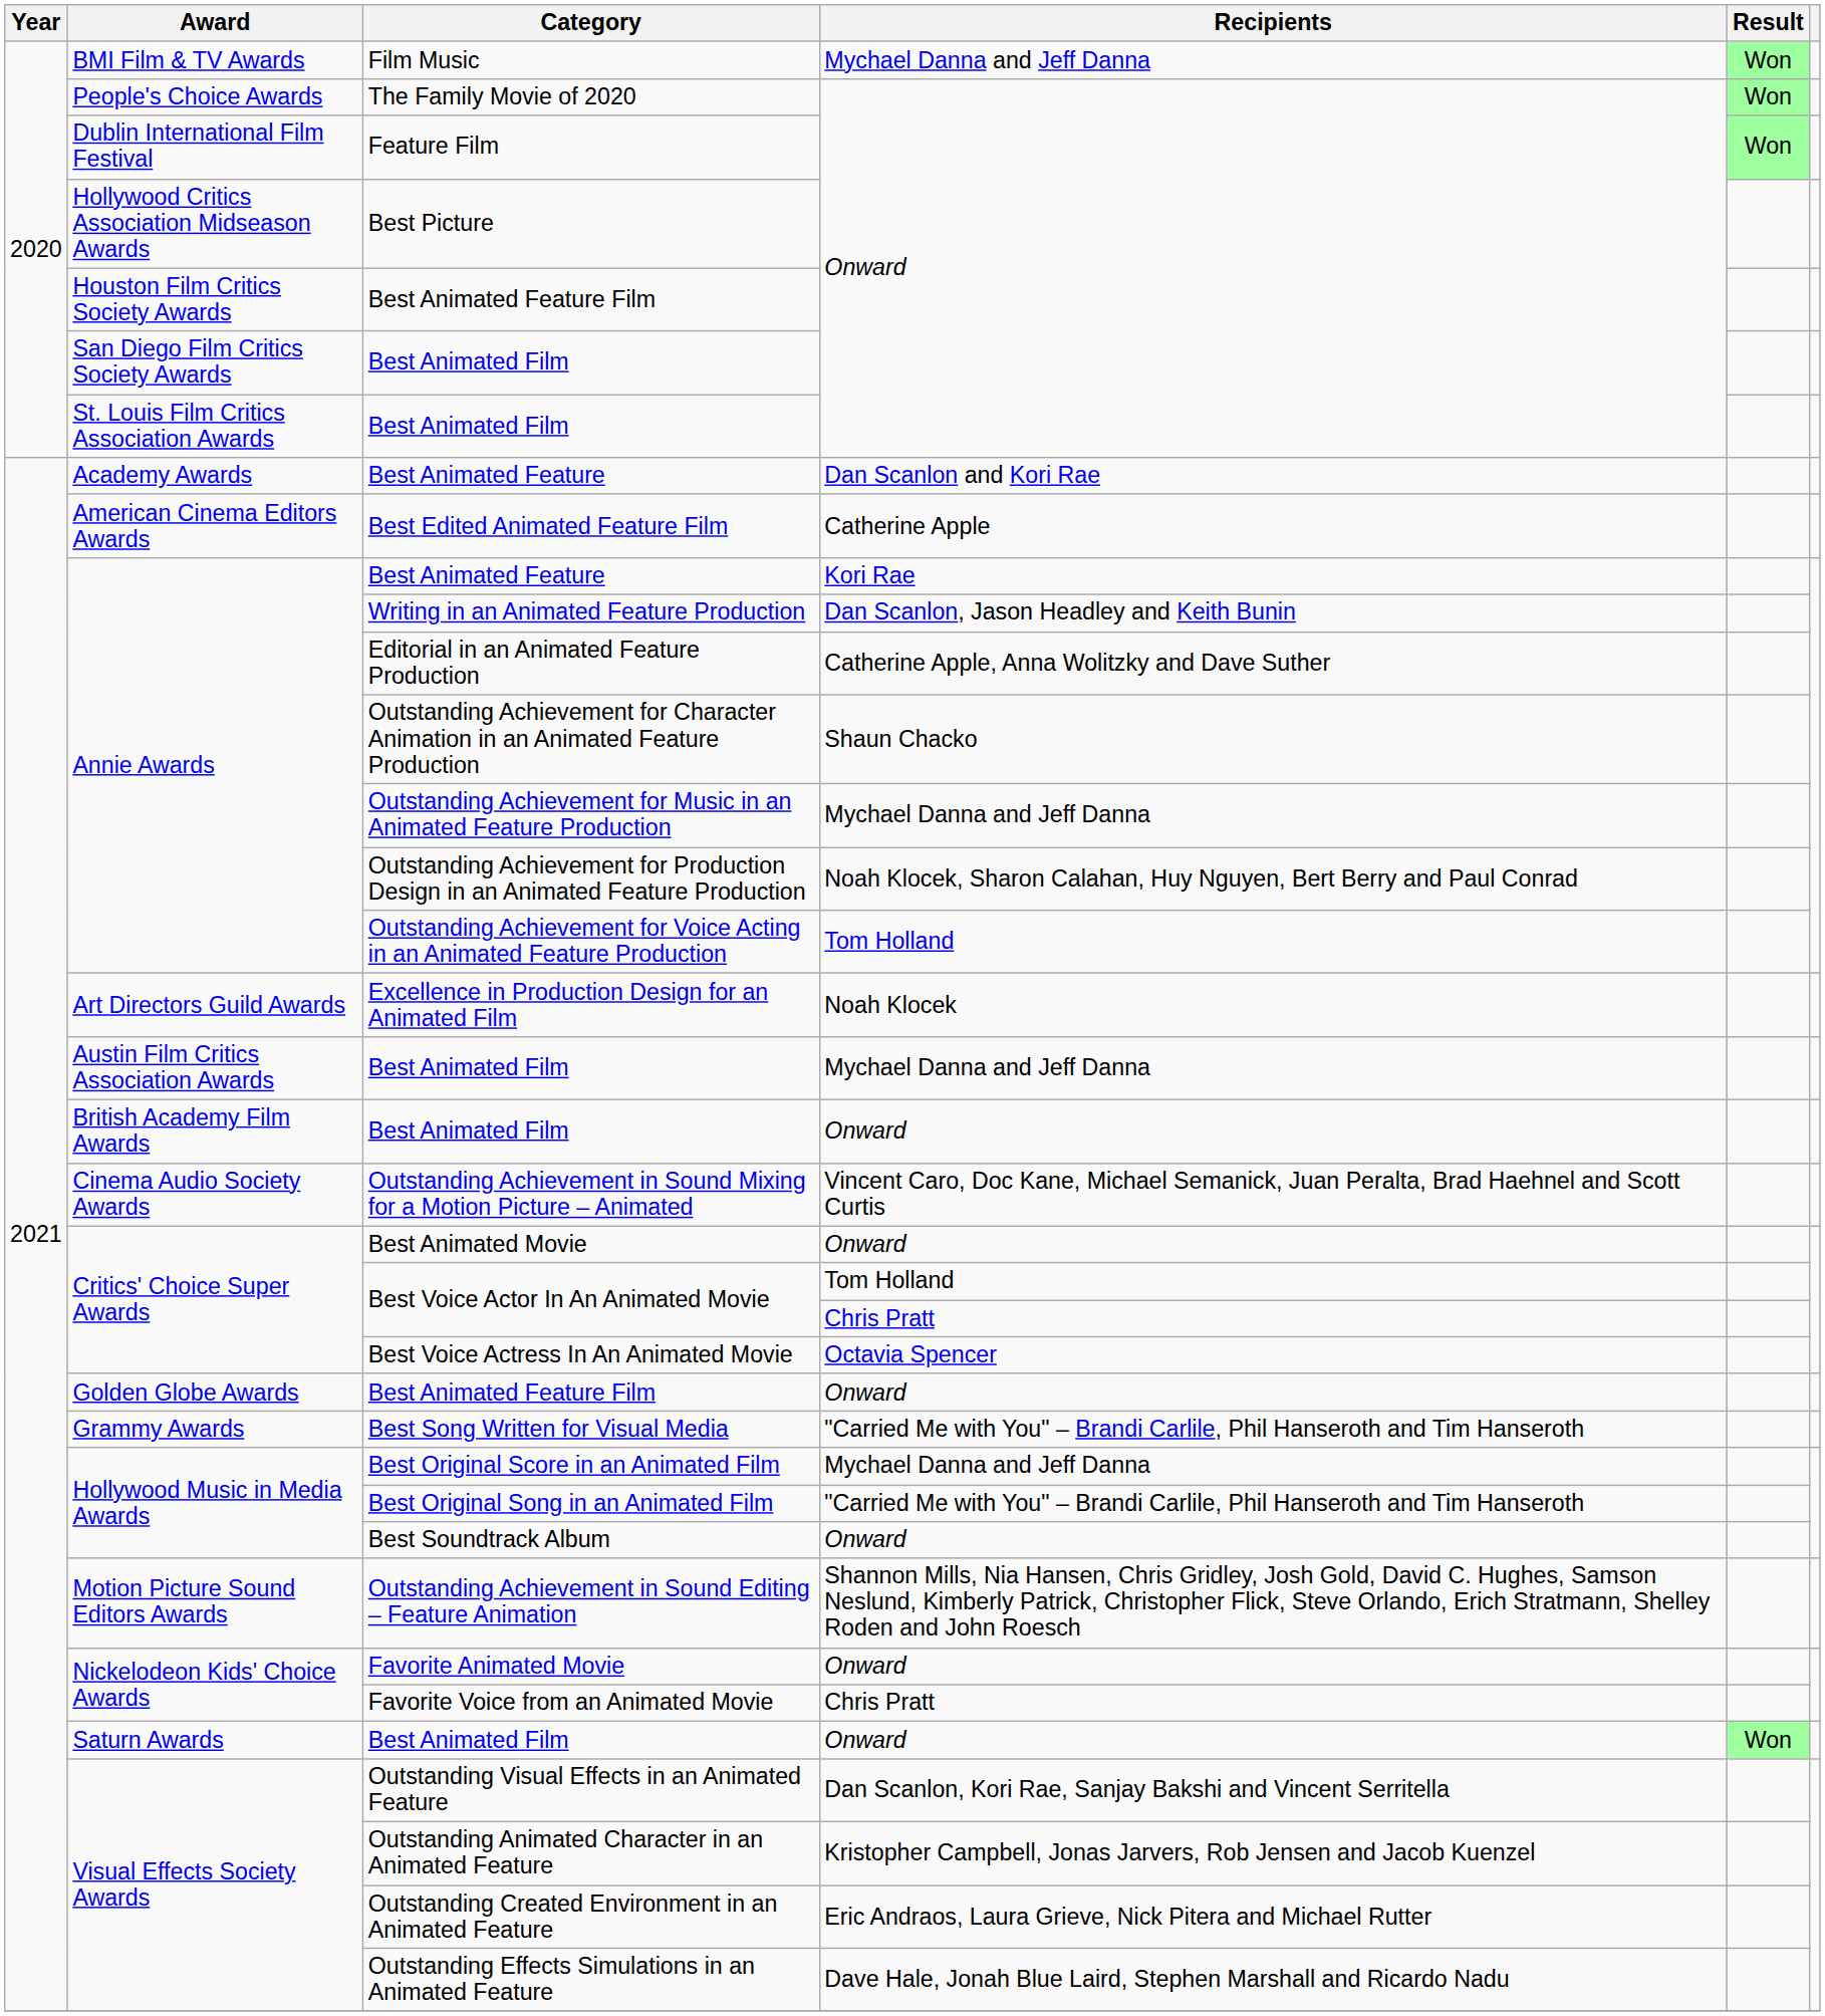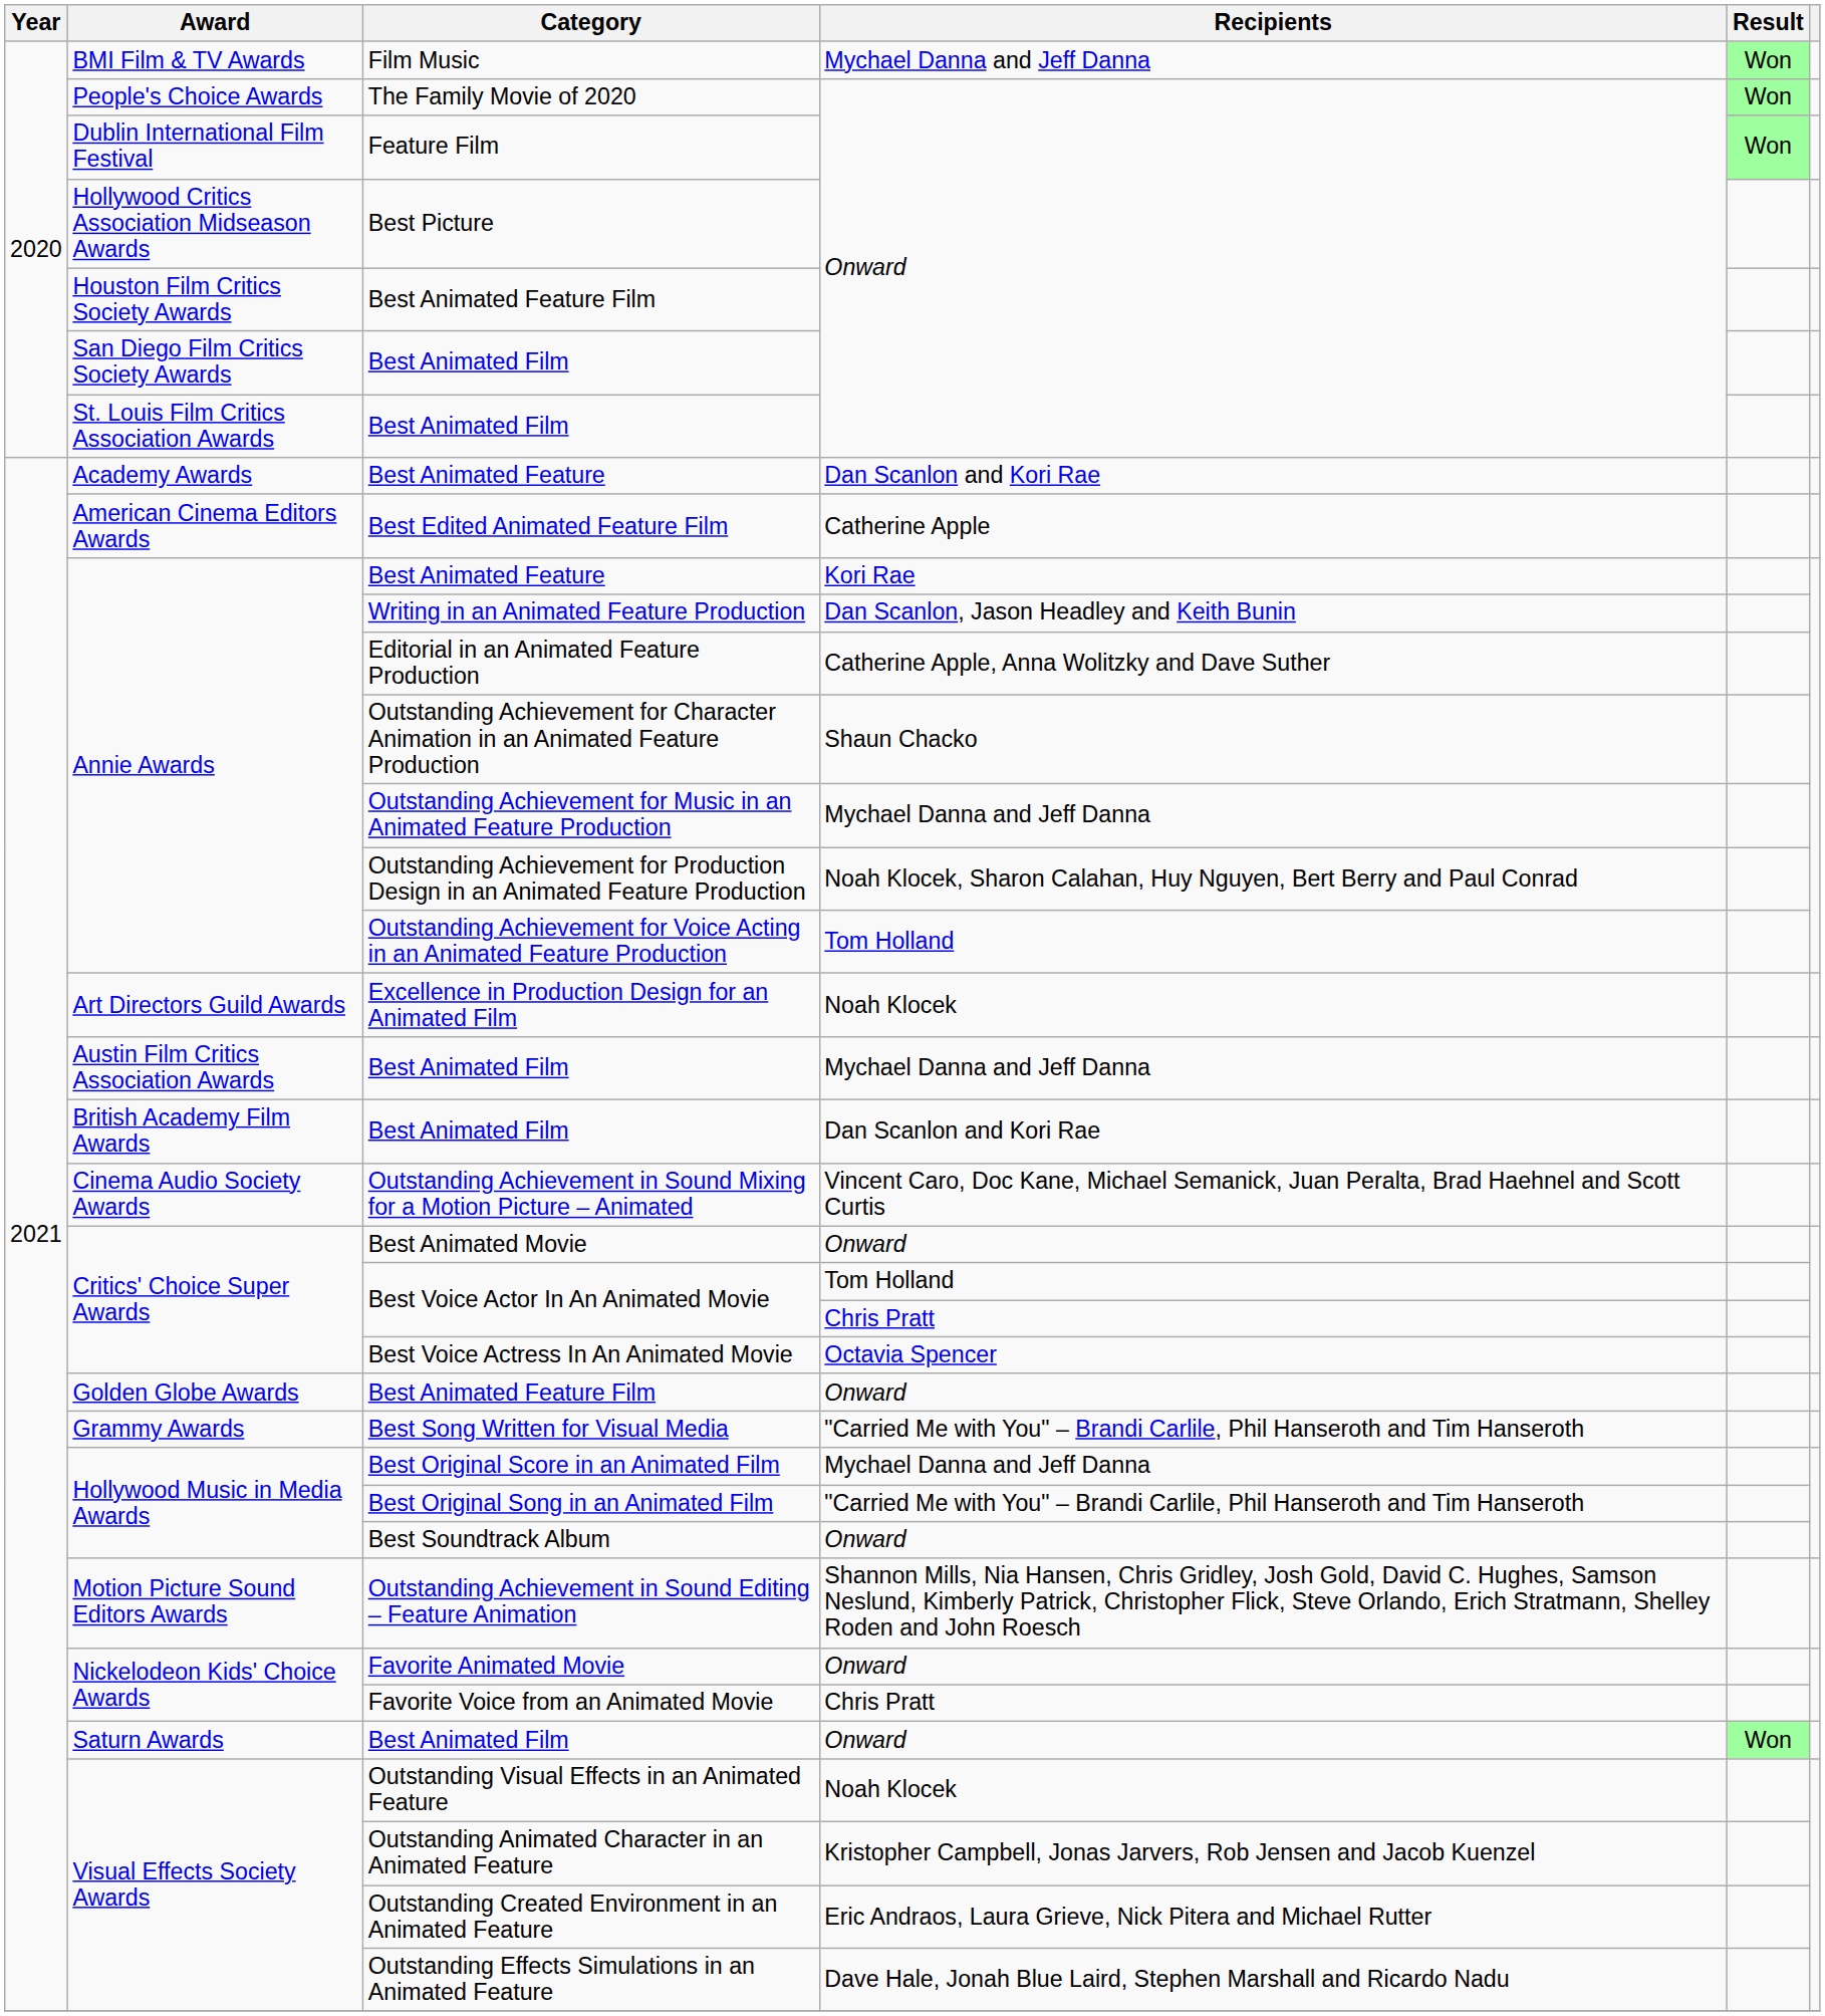British Academy Film Awards / Best Animated Film | Recipients: Onward -> Dan Scanlon and Kori Rae
Outstanding Visual Effects in an Animated Feature | Recipients: Dan Scanlon, Kori Rae, Sanjay Bakshi and Vincent Serritella -> Noah Klocek
